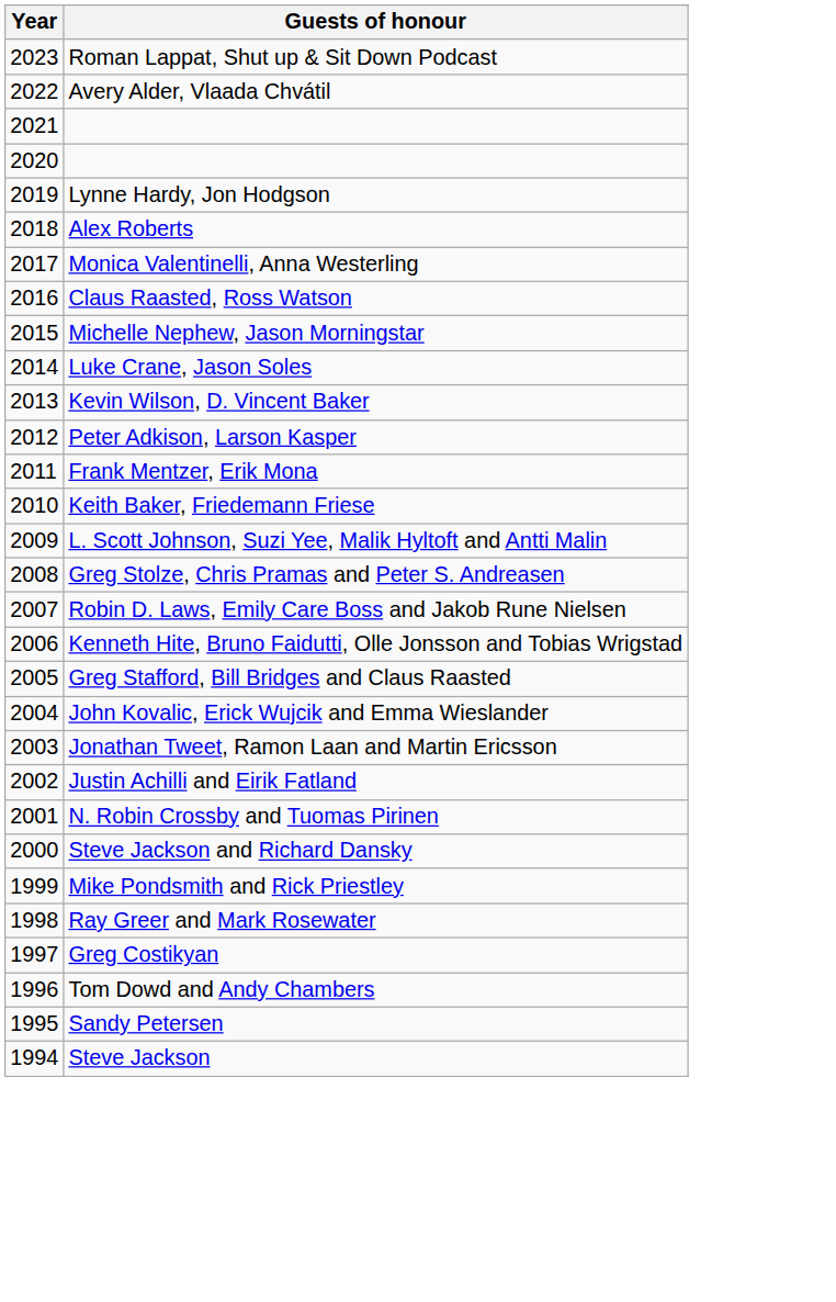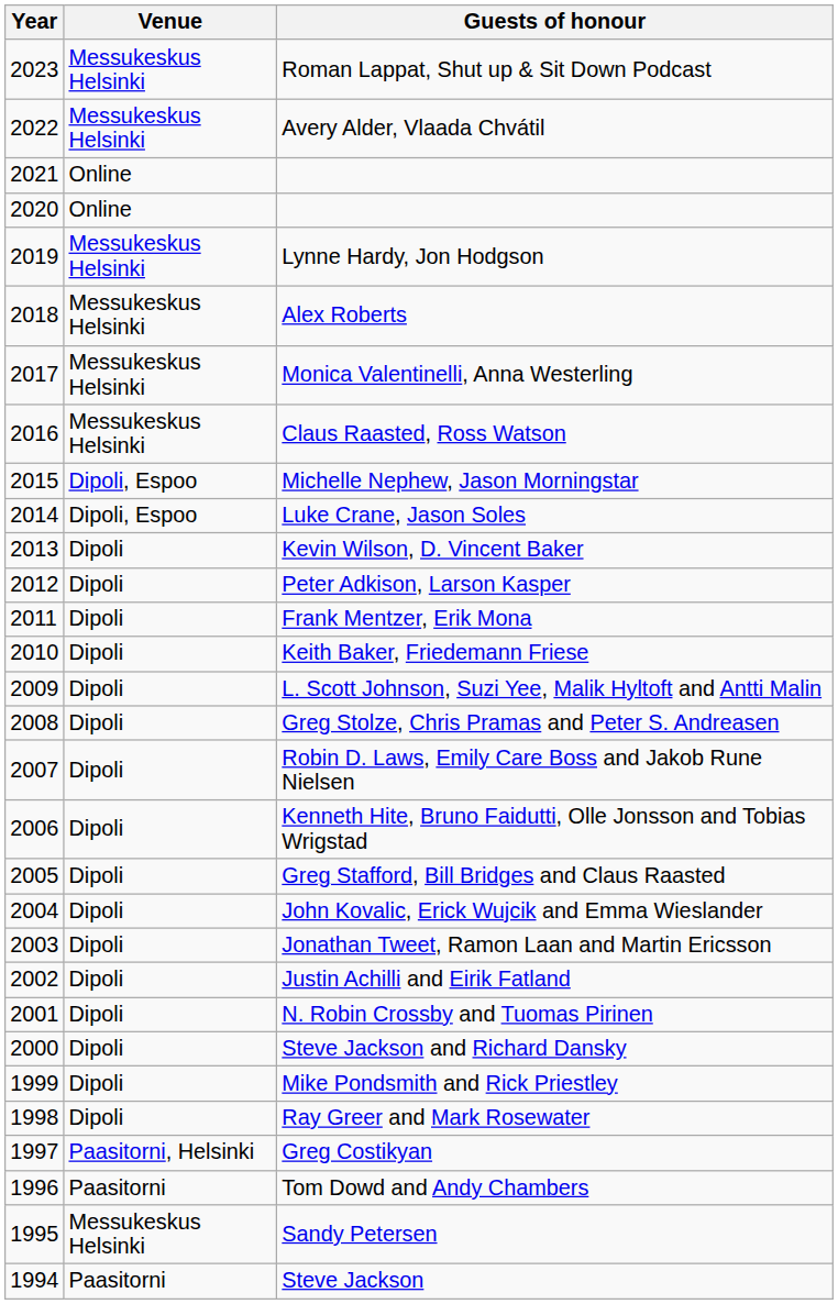+ column: Venue | Messukeskus Helsinki | Messukeskus Helsinki | Online | Online | Messukeskus Helsinki | Messukeskus Helsinki | Messukeskus Helsinki | Messukeskus Helsinki | Dipoli, Espoo | Dipoli, Espoo | Dipoli | Dipoli | Dipoli | Dipoli | Dipoli | Dipoli | Dipoli | Dipoli | Dipoli | Dipoli | Dipoli | Dipoli | Dipoli | Dipoli | Dipoli | Dipoli | Paasitorni, Helsinki | Paasitorni | Messukeskus Helsinki | Paasitorni
